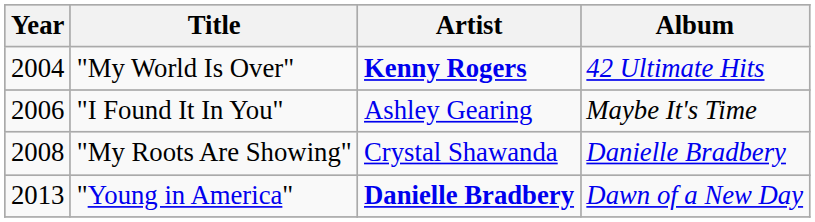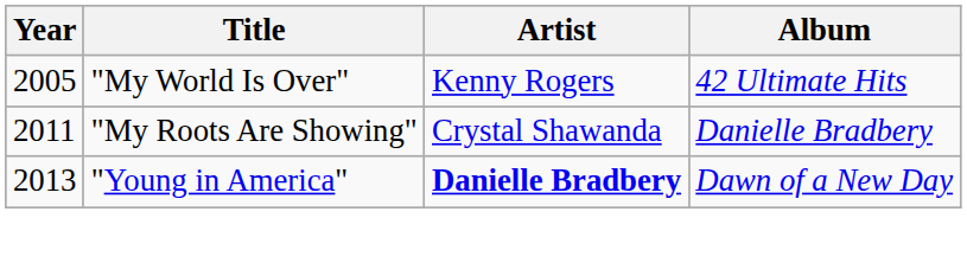"My World Is Over" | Year: 2004 -> 2005
"My World Is Over" | Artist: bold -> normal
- row: 2006 | "I Found It In You" | Ashley Gearing | Maybe It's Time
"My Roots Are Showing" | Year: 2008 -> 2011
